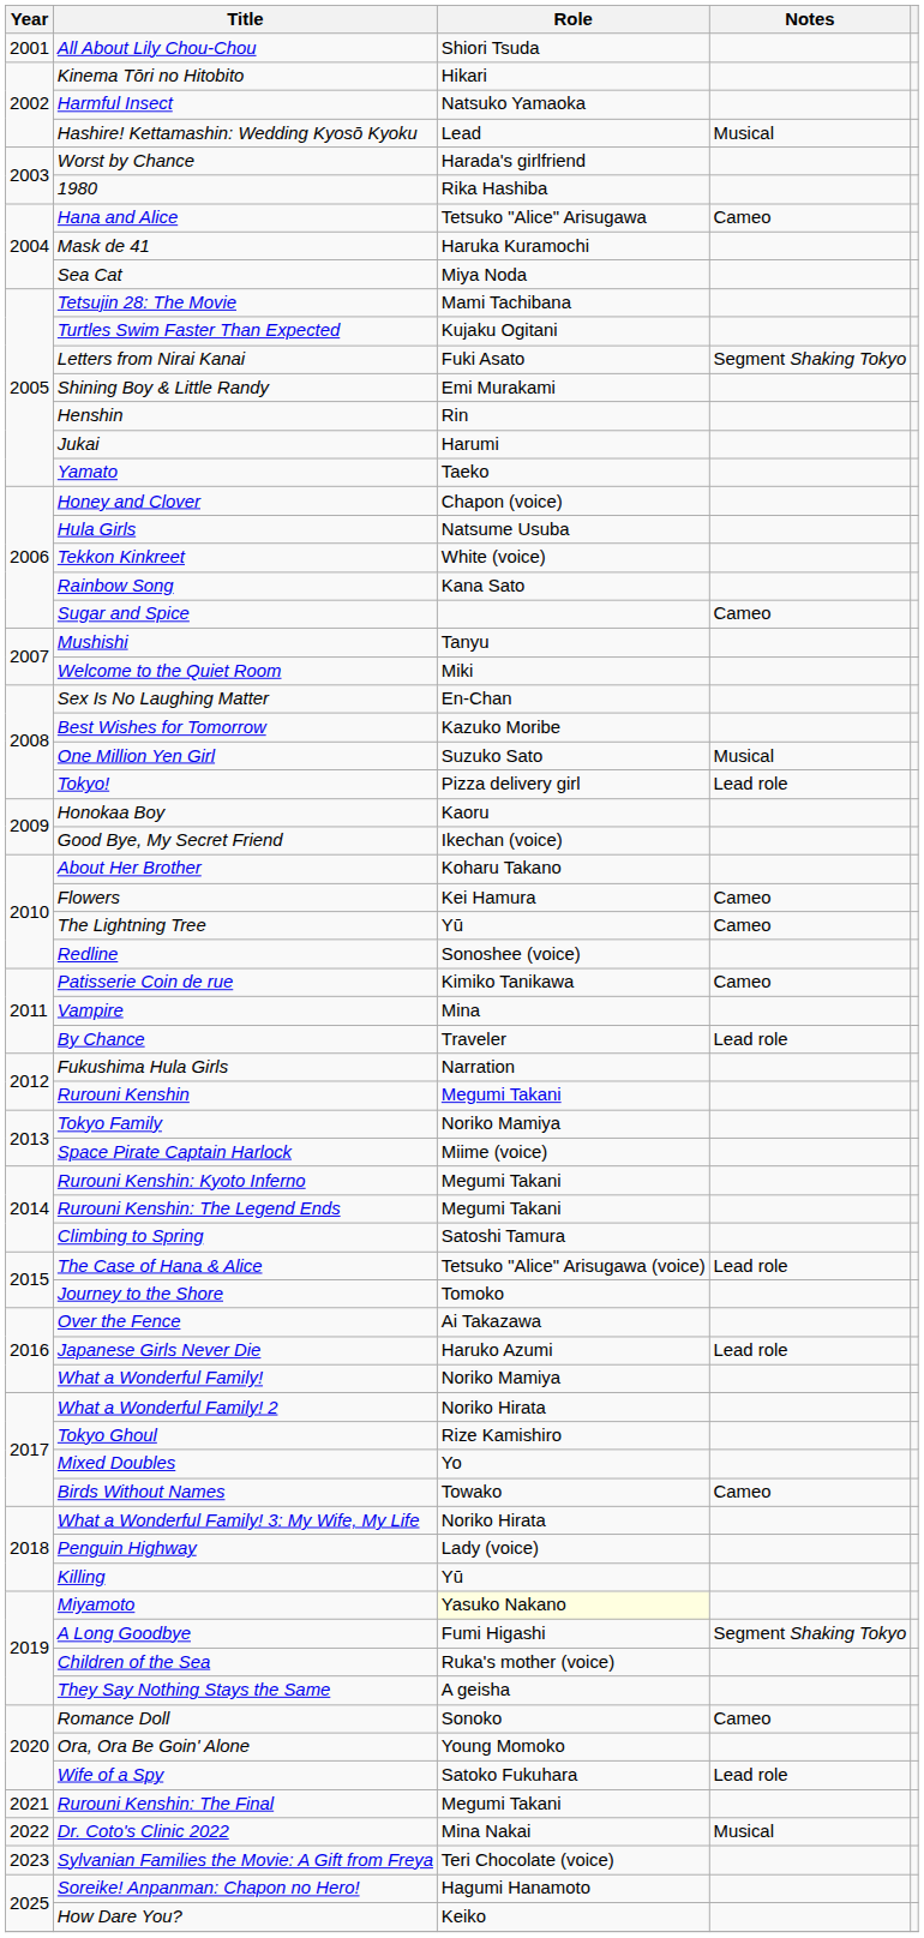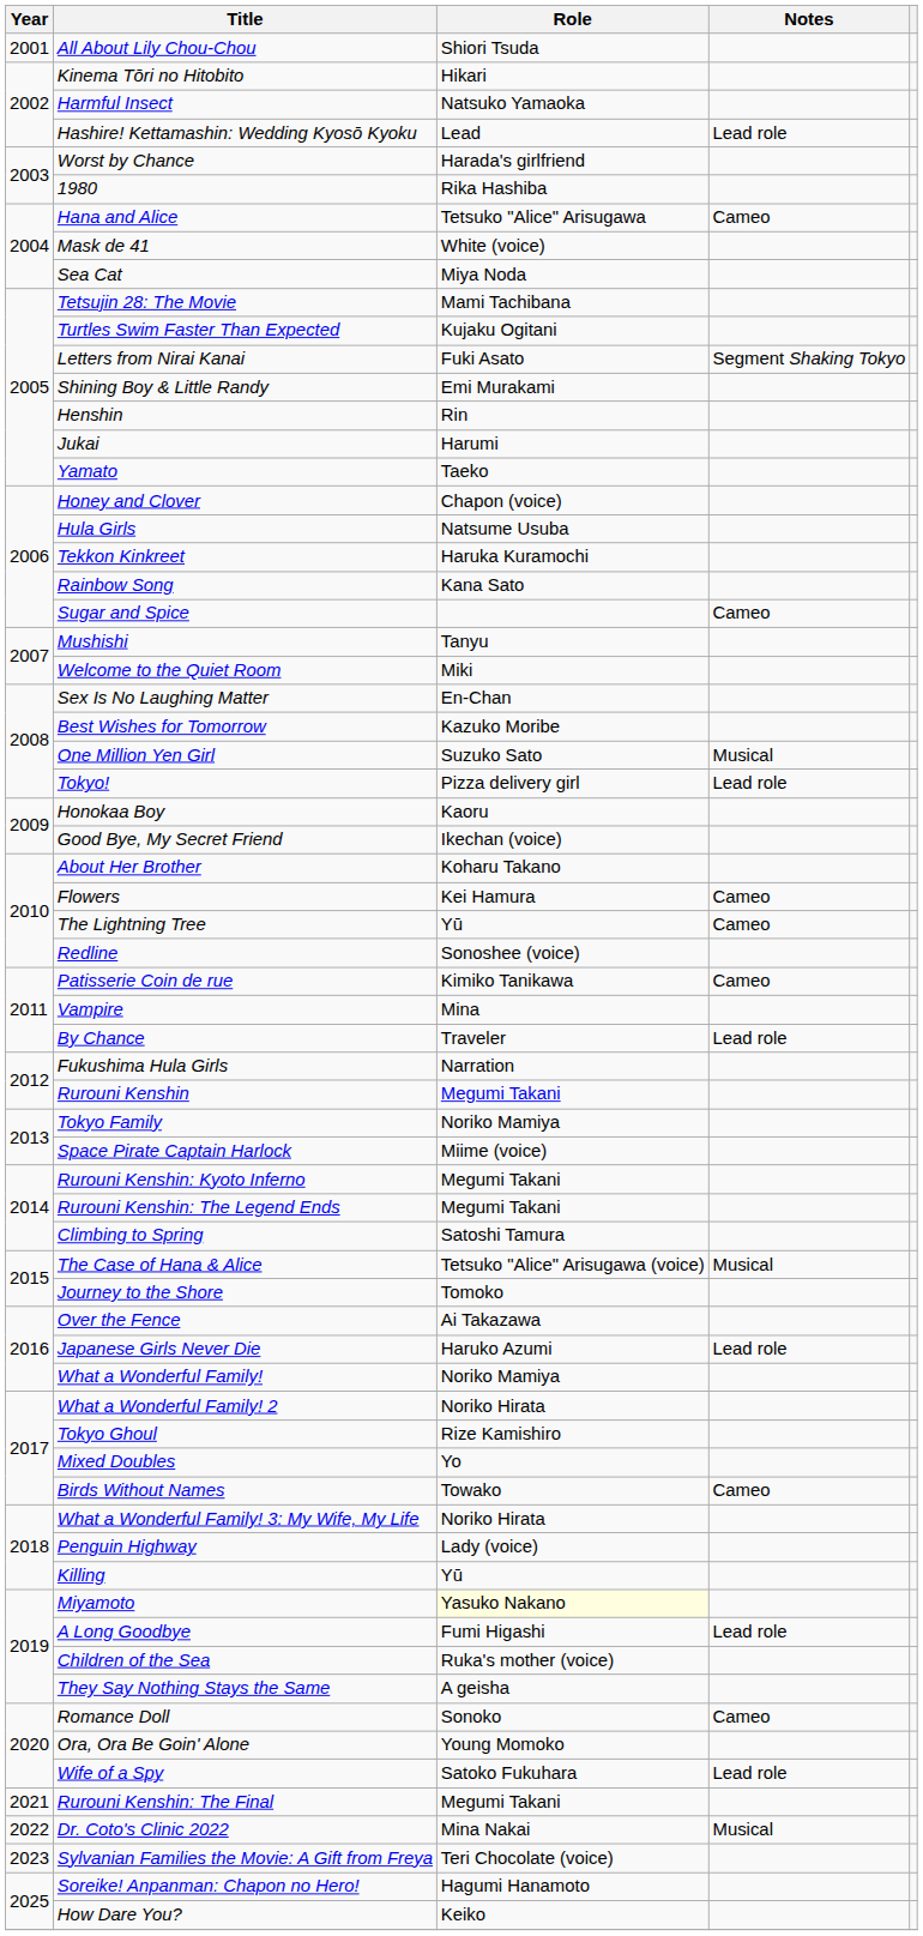Hashire! Kettamashin: Wedding Kyosō Kyoku | Notes: Musical -> Lead role
Mask de 41 | Role: Haruka Kuramochi -> White (voice)
Tekkon Kinkreet | Role: White (voice) -> Haruka Kuramochi
The Case of Hana & Alice | Notes: Lead role -> Musical
A Long Goodbye | Notes: Segment Shaking Tokyo -> Lead role
